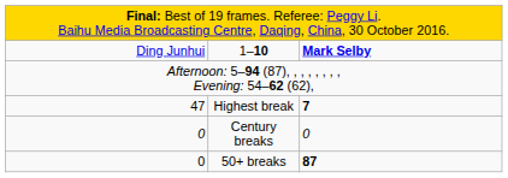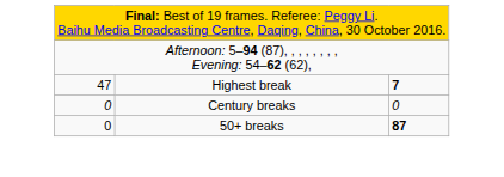- row: Ding Junhui | 1–10 | Mark Selby
